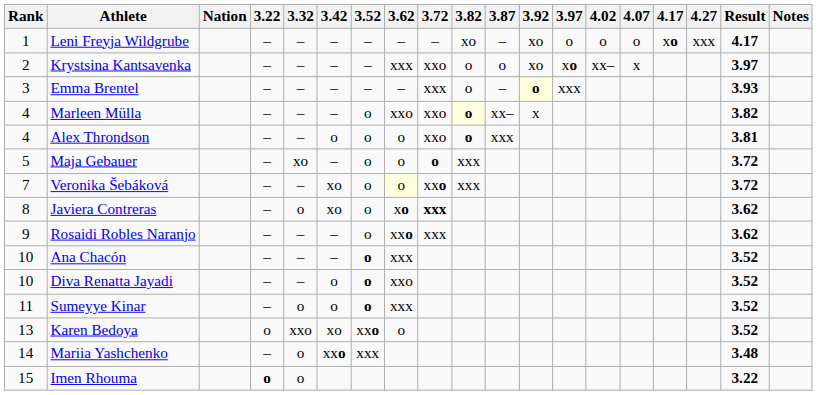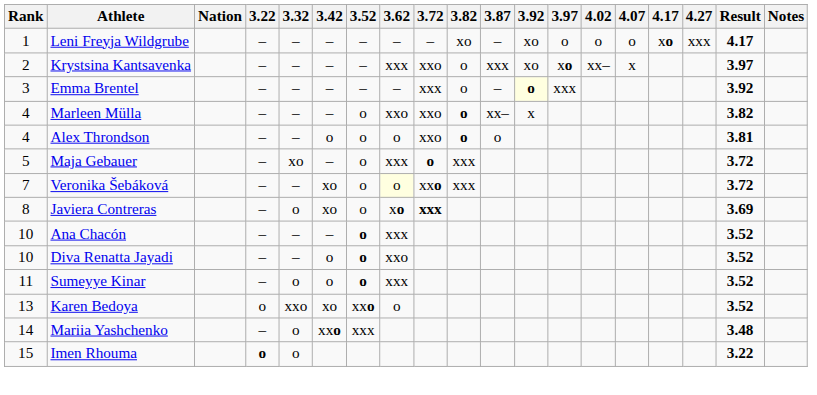Krystsina Kantsavenka | 3.87: o -> xxx
Emma Brentel | Result: 3.93 -> 3.92
Marleen Mülla | 3.82: lightyellow background -> no background
Alex Throndson | 3.87: xxx -> o
Maja Gebauer | 3.62: o -> xxx
Javiera Contreras | Result: 3.62 -> 3.69
- row: 9 | Rosaidi Robles Naranjo | – | – | – | o | xxo | xxx | 3.62
